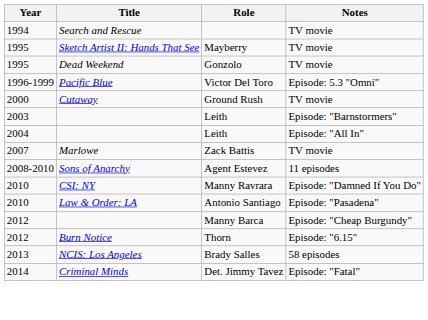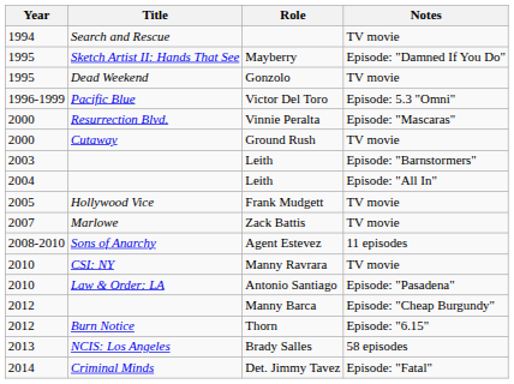Mayberry | Notes: TV movie -> Episode: "Damned If You Do"
+ row: 2000 | Resurrection Blvd. | Vinnie Peralta | Episode: "Mascaras"
+ row: 2005 | Hollywood Vice | Frank Mudgett | TV movie
Manny Ravrara | Notes: Episode: "Damned If You Do" -> TV movie
